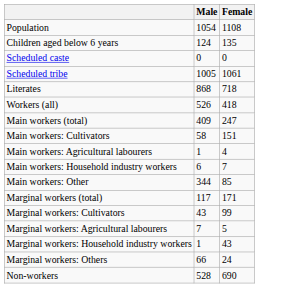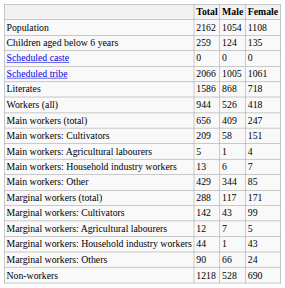+ column: Total | 2162 | 259 | 0 | 2066 | 1586 | 944 | 656 | 209 | 5 | 13 | 429 | 288 | 142 | 12 | 44 | 90 | 1218
